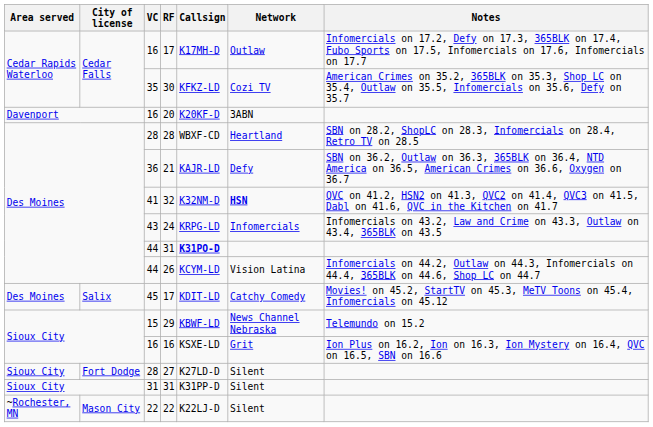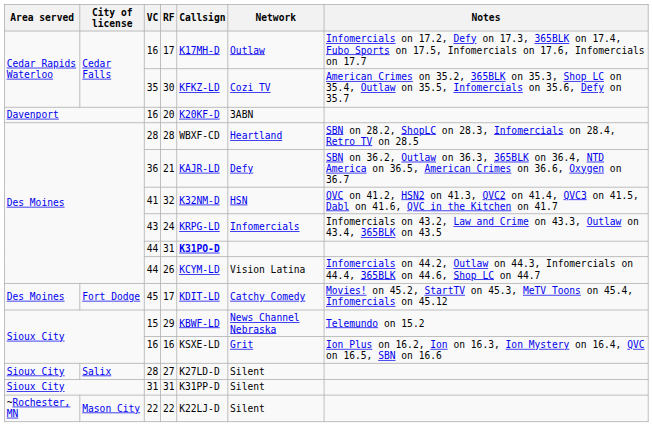32 | Network: bold -> normal
45 / 17 | City of license: Salix -> Fort Dodge
27 | City of license: Fort Dodge -> Salix
